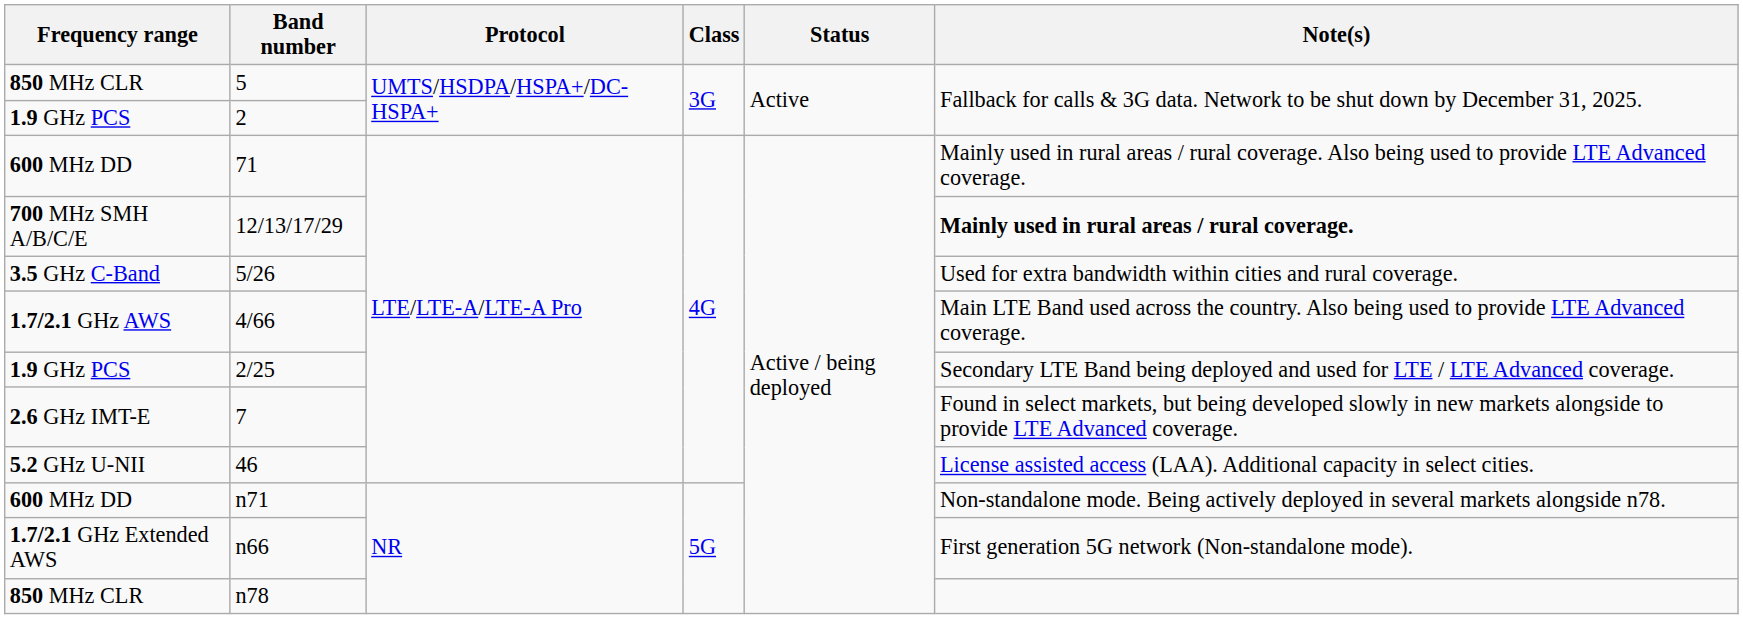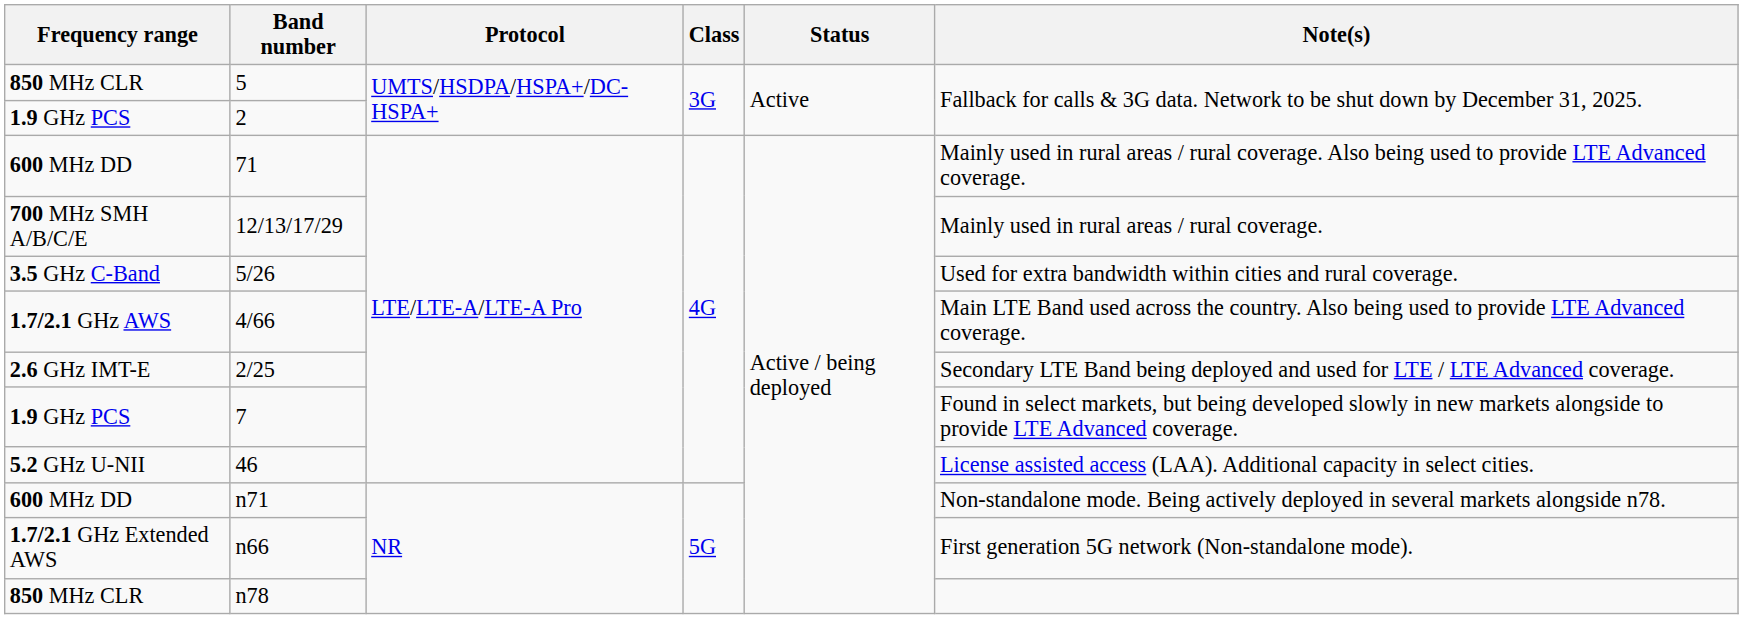12/13/17/29 | Note(s): bold -> normal
2/25 | Frequency range: 1.9 GHz PCS -> 2.6 GHz IMT-E
7 | Frequency range: 2.6 GHz IMT-E -> 1.9 GHz PCS
